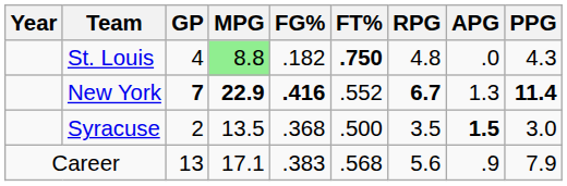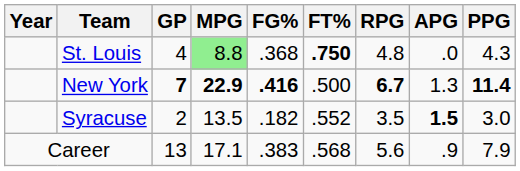St. Louis | FG%: .182 -> .368
New York | FT%: .552 -> .500
Syracuse | FG%: .368 -> .182
Syracuse | FT%: .500 -> .552
